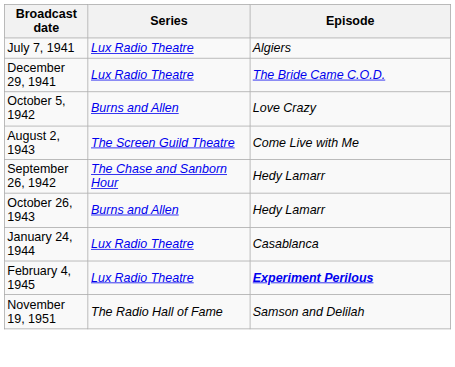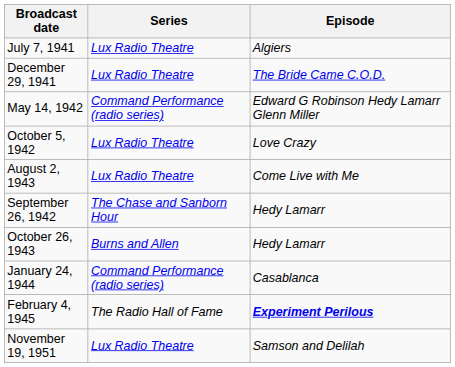+ row: May 14, 1942 | Command Performance (radio series) | Edward G Robinson Hedy Lamarr Glenn Miller
October 5, 1942 | Series: Burns and Allen -> Lux Radio Theatre
August 2, 1943 | Series: The Screen Guild Theatre -> Lux Radio Theatre
January 24, 1944 | Series: Lux Radio Theatre -> Command Performance (radio series)
February 4, 1945 | Series: Lux Radio Theatre -> The Radio Hall of Fame
November 19, 1951 | Series: The Radio Hall of Fame -> Lux Radio Theatre
